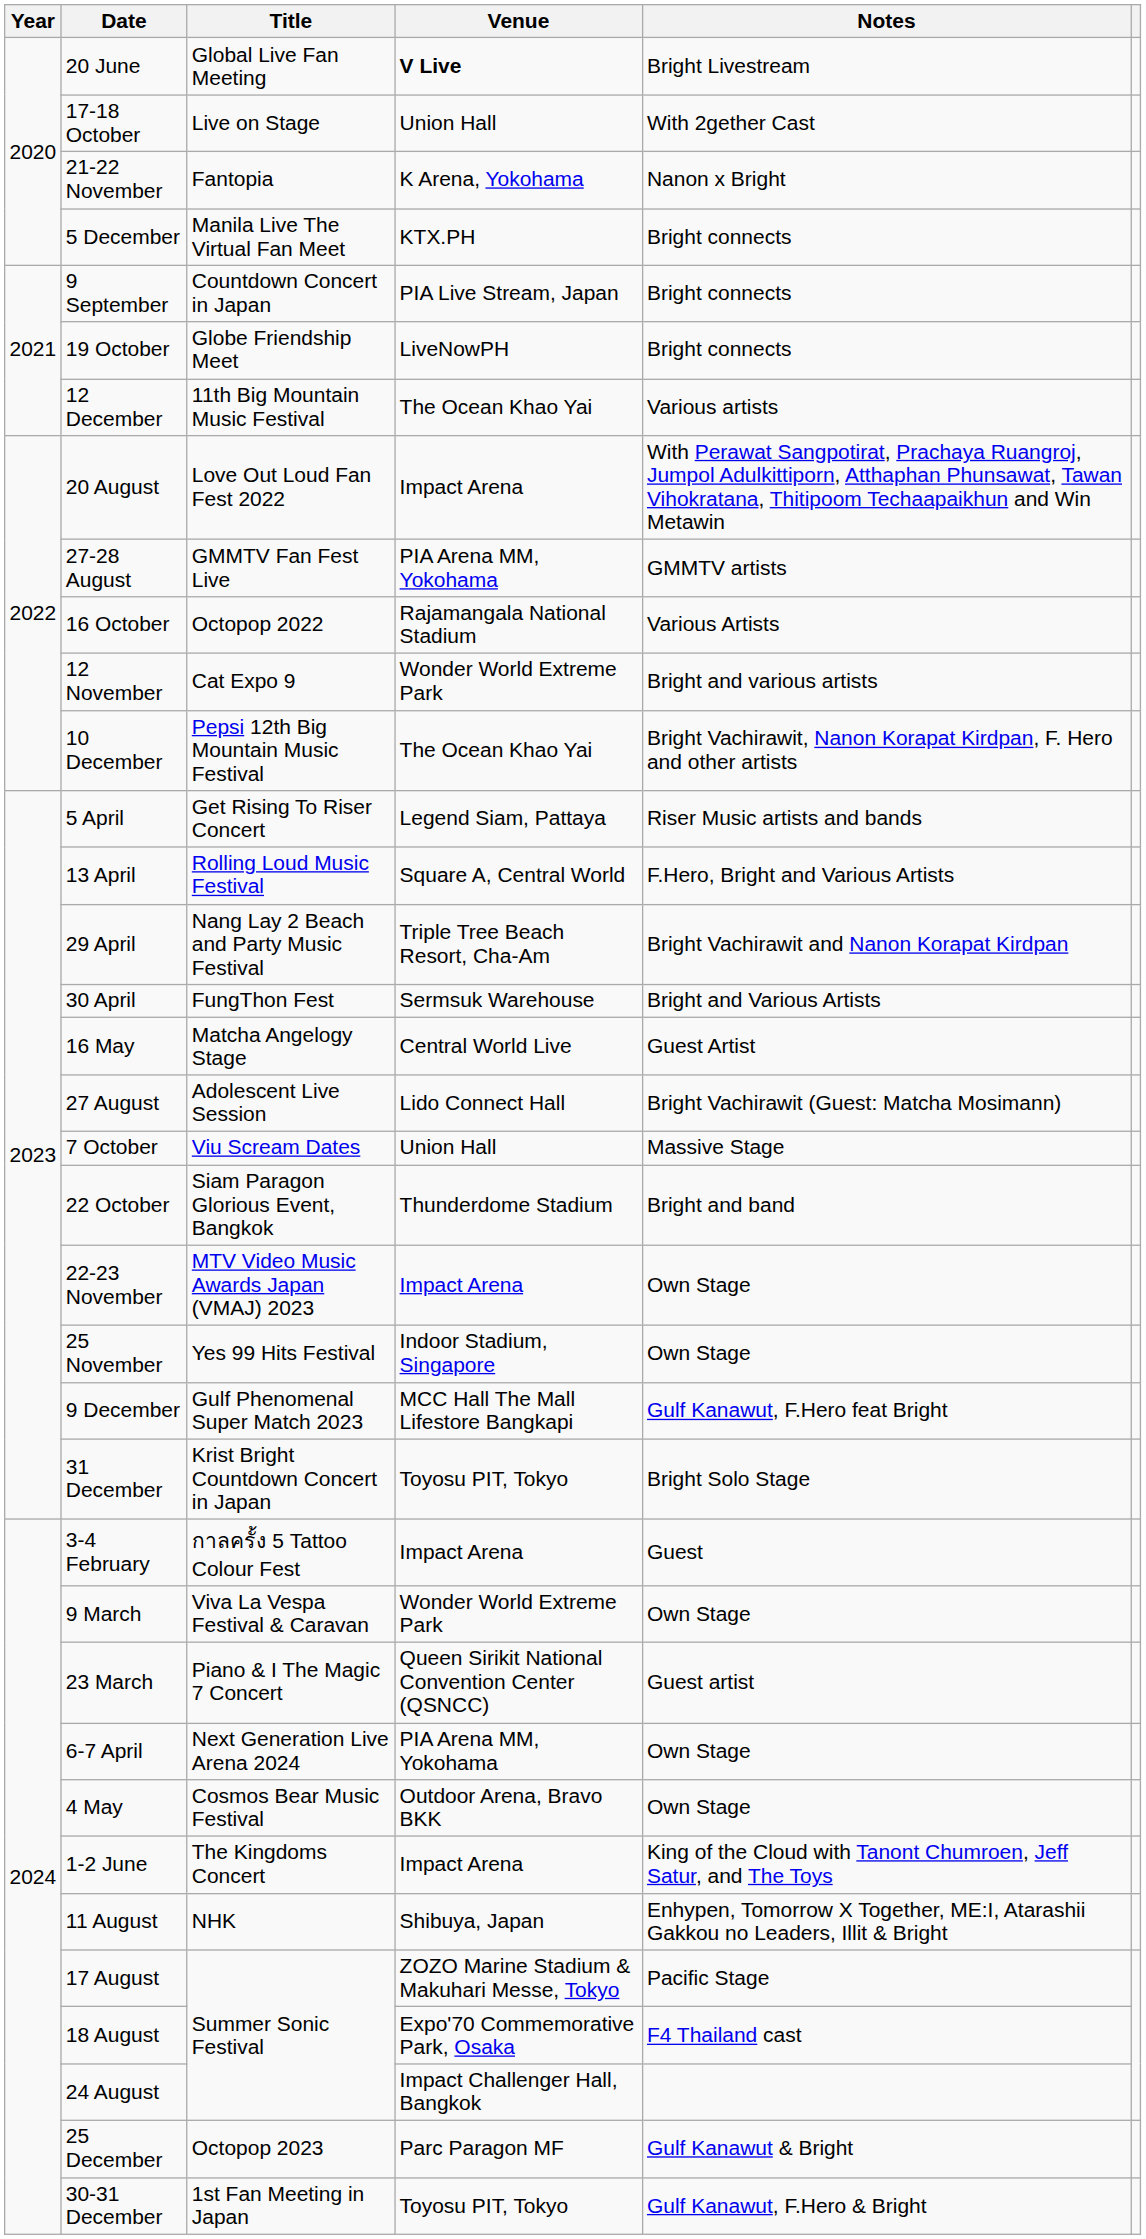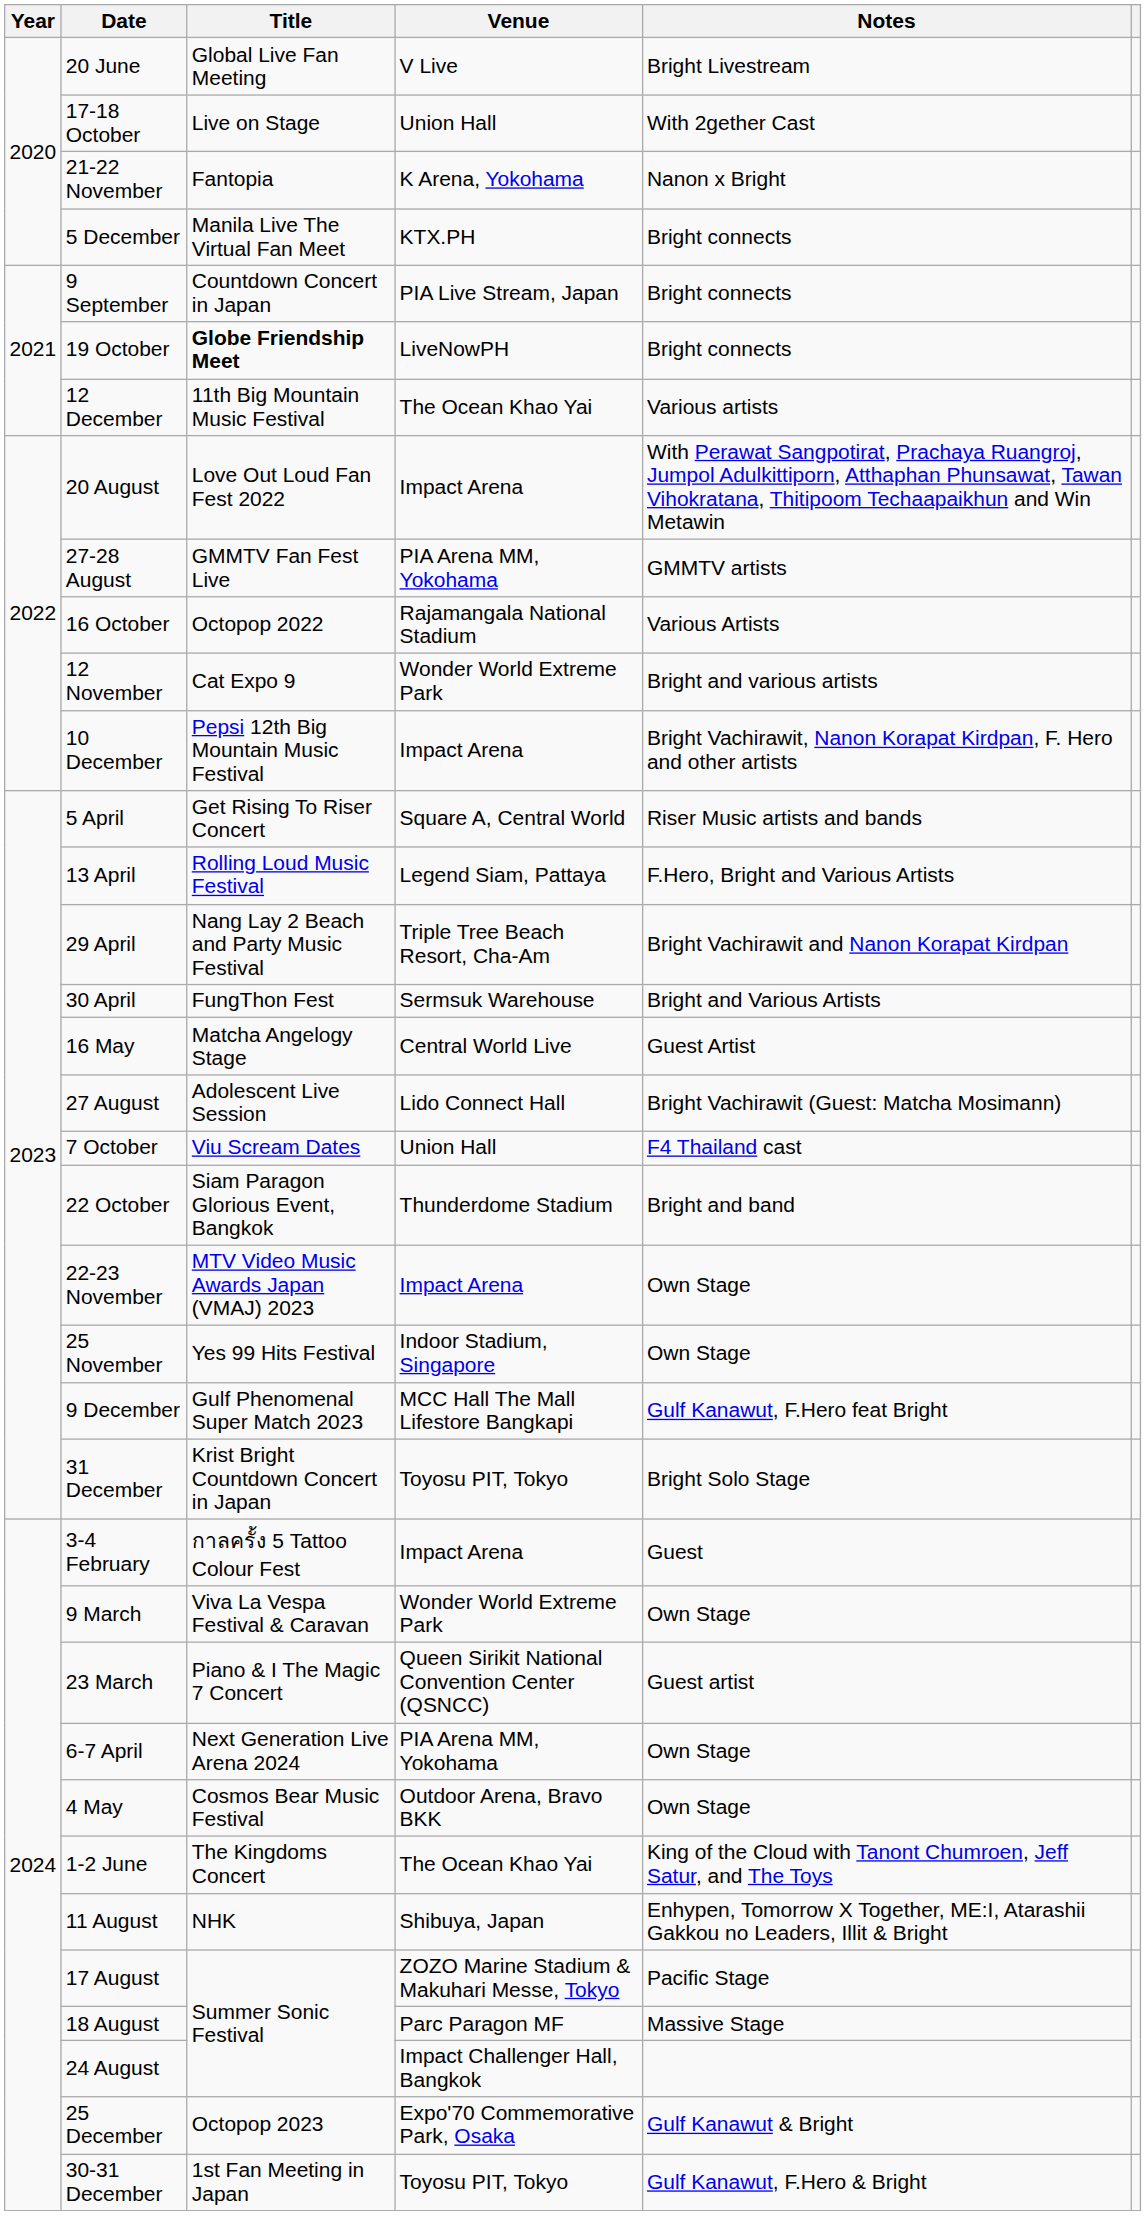20 June | Venue: bold -> normal
19 October | Title: normal -> bold
10 December | Venue: The Ocean Khao Yai -> Impact Arena
5 April | Venue: Legend Siam, Pattaya -> Square A, Central World
13 April | Venue: Square A, Central World -> Legend Siam, Pattaya
7 October | Notes: Massive Stage -> F4 Thailand cast
1-2 June | Venue: Impact Arena -> The Ocean Khao Yai
18 August | Venue: Expo'70 Commemorative Park, Osaka -> Parc Paragon MF
18 August | Notes: F4 Thailand cast -> Massive Stage
25 December | Venue: Parc Paragon MF -> Expo'70 Commemorative Park, Osaka
